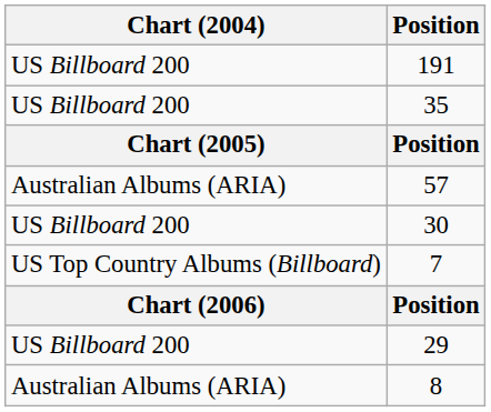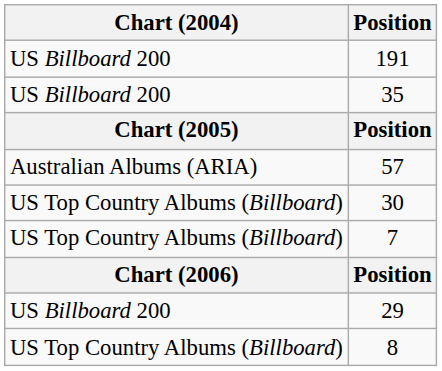30 | Chart (2004): US Billboard 200 -> US Top Country Albums (Billboard)
8 | Chart (2004): Australian Albums (ARIA) -> US Top Country Albums (Billboard)
